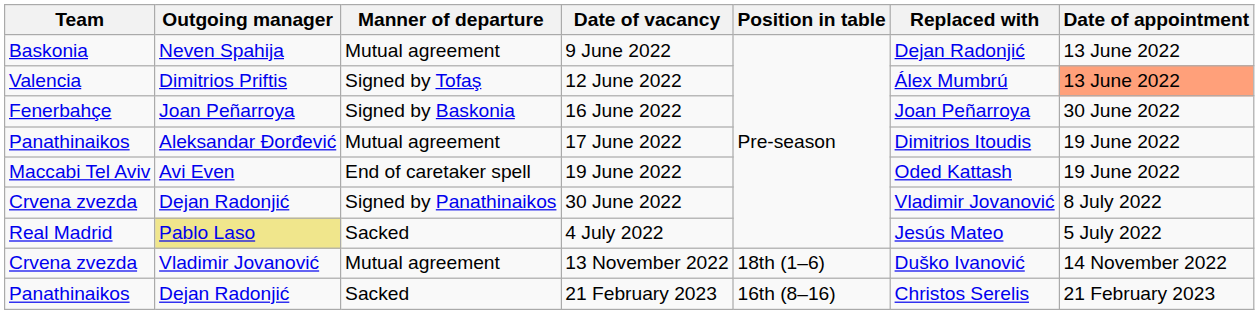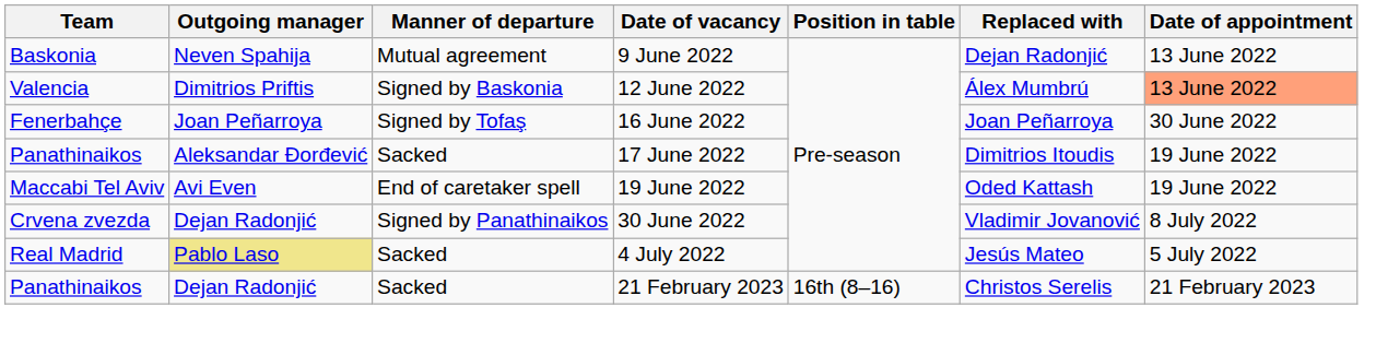12 June 2022 | Manner of departure: Signed by Tofaş -> Signed by Baskonia
16 June 2022 | Manner of departure: Signed by Baskonia -> Signed by Tofaş
17 June 2022 | Manner of departure: Mutual agreement -> Sacked
- row: Crvena zvezda | Vladimir Jovanović | Mutual agreement | 13 November 2022 | 18th (1–6) | Duško Ivanović | 14 November 2022
